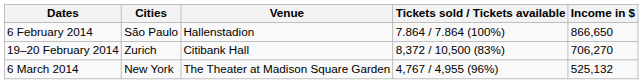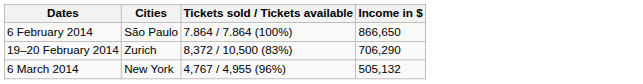- column: Venue | Hallenstadion | Citibank Hall | The Theater at Madison Square Garden
19–20 February 2014 | Income in $: 706,270 -> 706,290
6 March 2014 | Income in $: 525,132 -> 505,132
